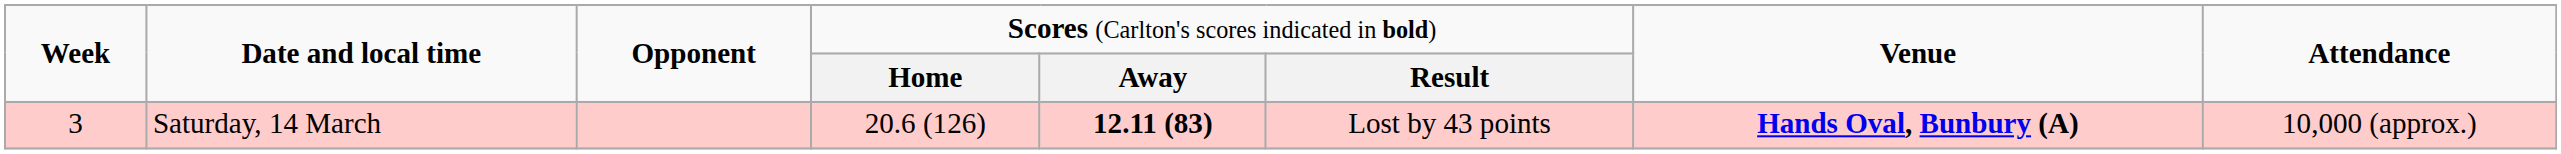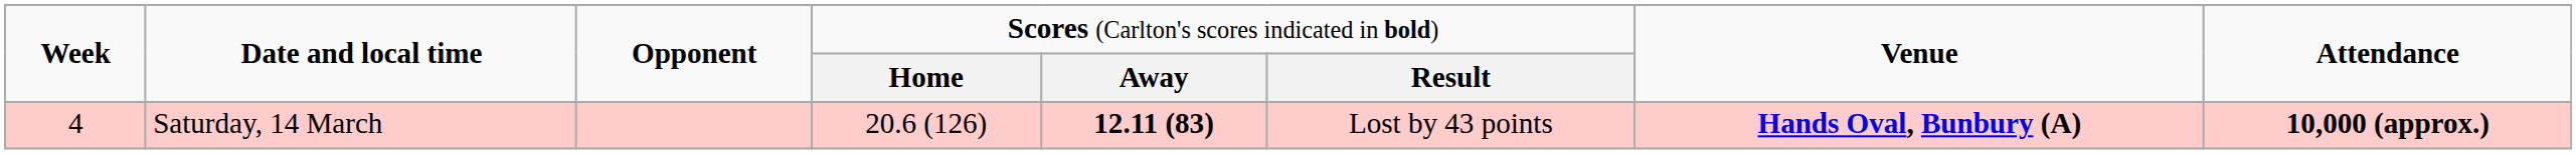Saturday, 14 March | column 1: 3 -> 4
Saturday, 14 March | column 8: normal -> bold
